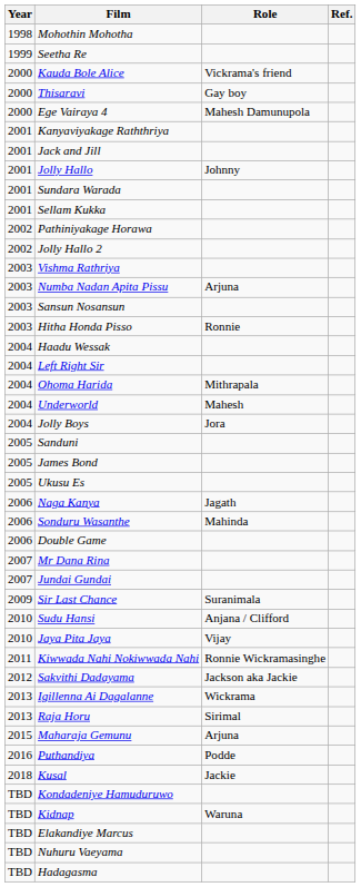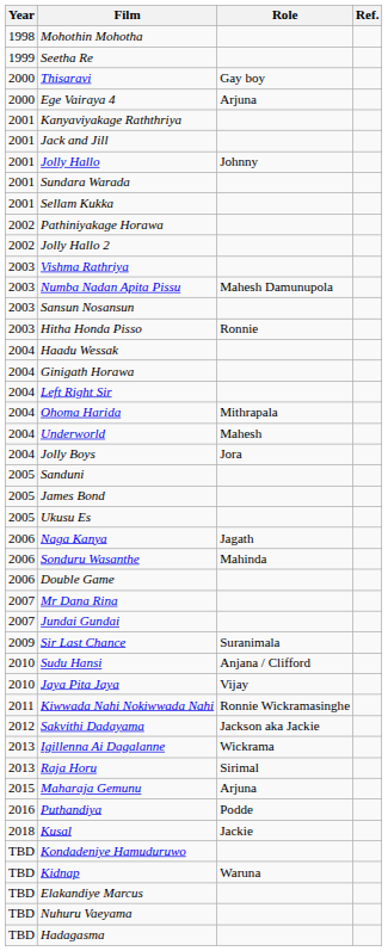- row: 2000 | Kauda Bole Alice | Vickrama's friend
Ege Vairaya 4 | Role: Mahesh Damunupola -> Arjuna
Numba Nadan Apita Pissu | Role: Arjuna -> Mahesh Damunupola
+ row: 2004 | Ginigath Horawa
